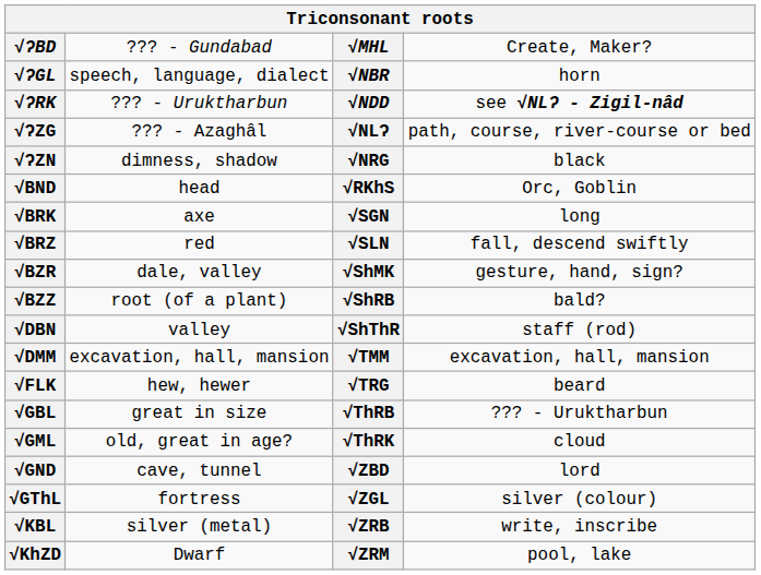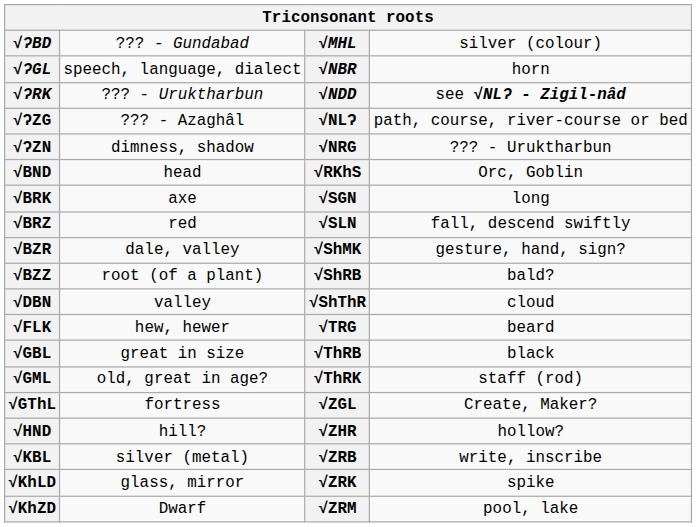√ʔBD | column 4: Create, Maker? -> silver (colour)
√ʔZN | column 4: black -> ??? - Uruktharbun
√DBN | column 4: staff (rod) -> cloud
- row: √DMM | excavation, hall, mansion | √TMM | excavation, hall, mansion
√GBL | column 4: ??? - Uruktharbun -> black
√GML | column 4: cloud -> staff (rod)
- row: √GND | cave, tunnel | √ZBD | lord
√GThL | column 4: silver (colour) -> Create, Maker?
+ row: √HND | hill? | √ZHR | hollow?
+ row: √KhLD | glass, mirror | √ZRK | spike
